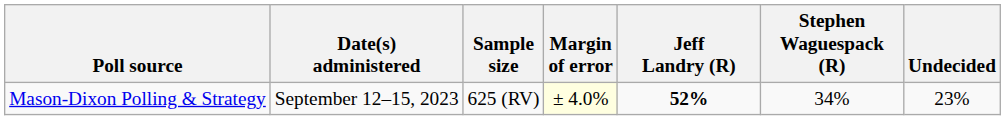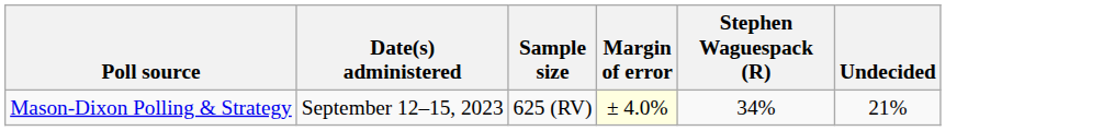- column: Jeff Landry (R) | 52%
Mason-Dixon Polling & Strategy | Undecided: 23% -> 21%
